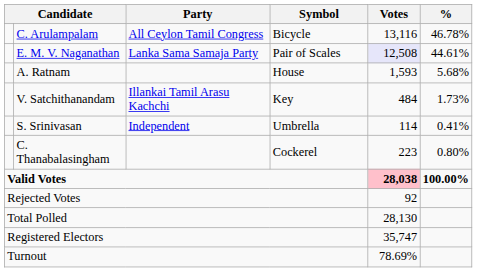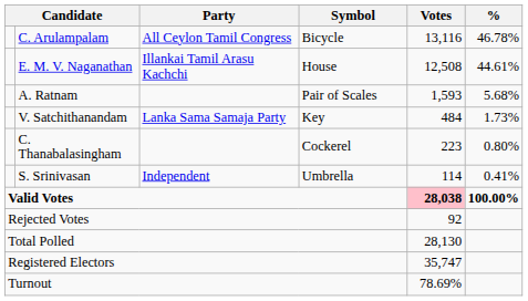E. M. V. Naganathan | Party: Lanka Sama Samaja Party -> Illankai Tamil Arasu Kachchi
E. M. V. Naganathan | Symbol: Pair of Scales -> House
E. M. V. Naganathan | Votes: lavender background -> no background
A. Ratnam | Symbol: House -> Pair of Scales
V. Satchithanandam | Party: Illankai Tamil Arasu Kachchi -> Lanka Sama Samaja Party
rows swapped: C. Thanabalasingham <-> S. Srinivasan
